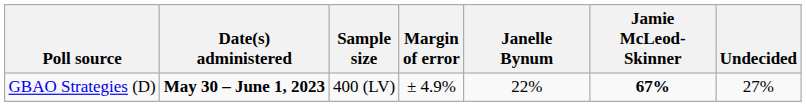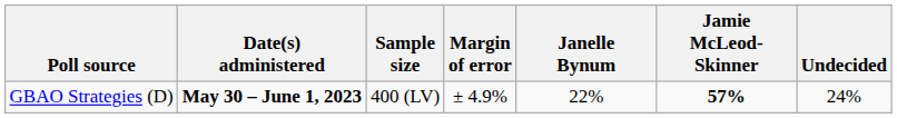GBAO Strategies (D) | Jamie McLeod-Skinner: 67% -> 57%
GBAO Strategies (D) | Undecided: 27% -> 24%
